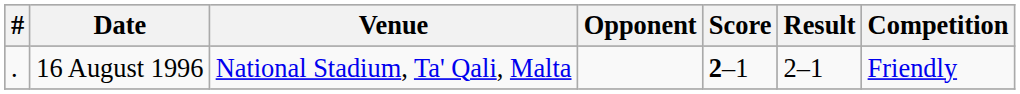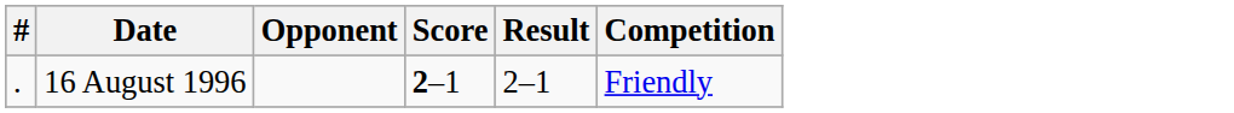- column: Venue | National Stadium, Ta' Qali, Malta
